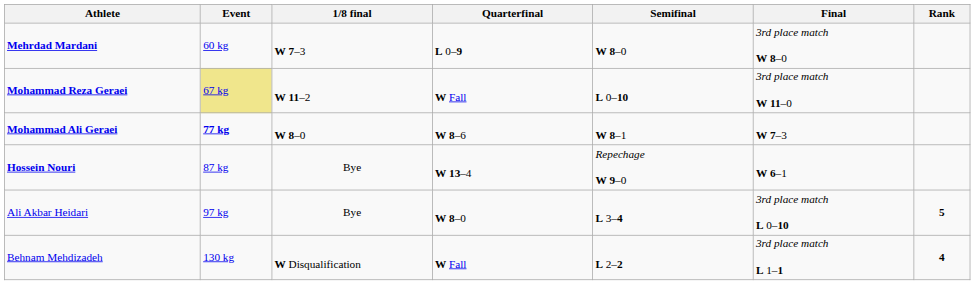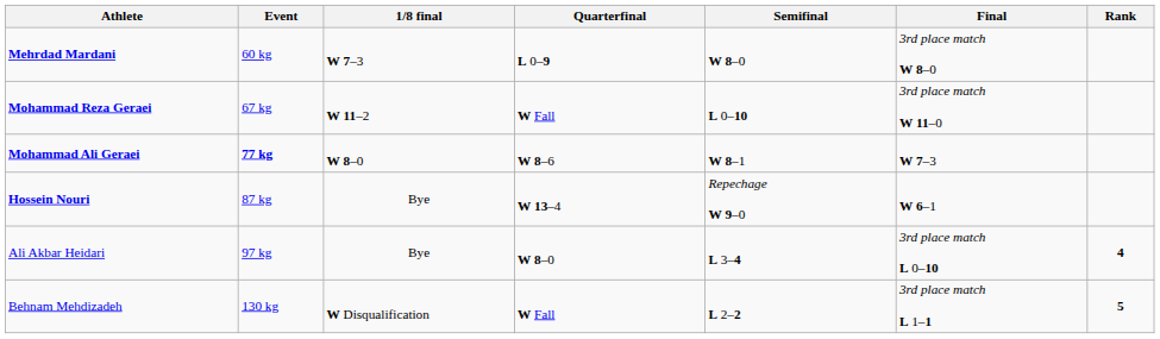Mohammad Reza Geraei | Event: khaki background -> no background
Ali Akbar Heidari | Rank: 5 -> 4
Behnam Mehdizadeh | Rank: 4 -> 5
